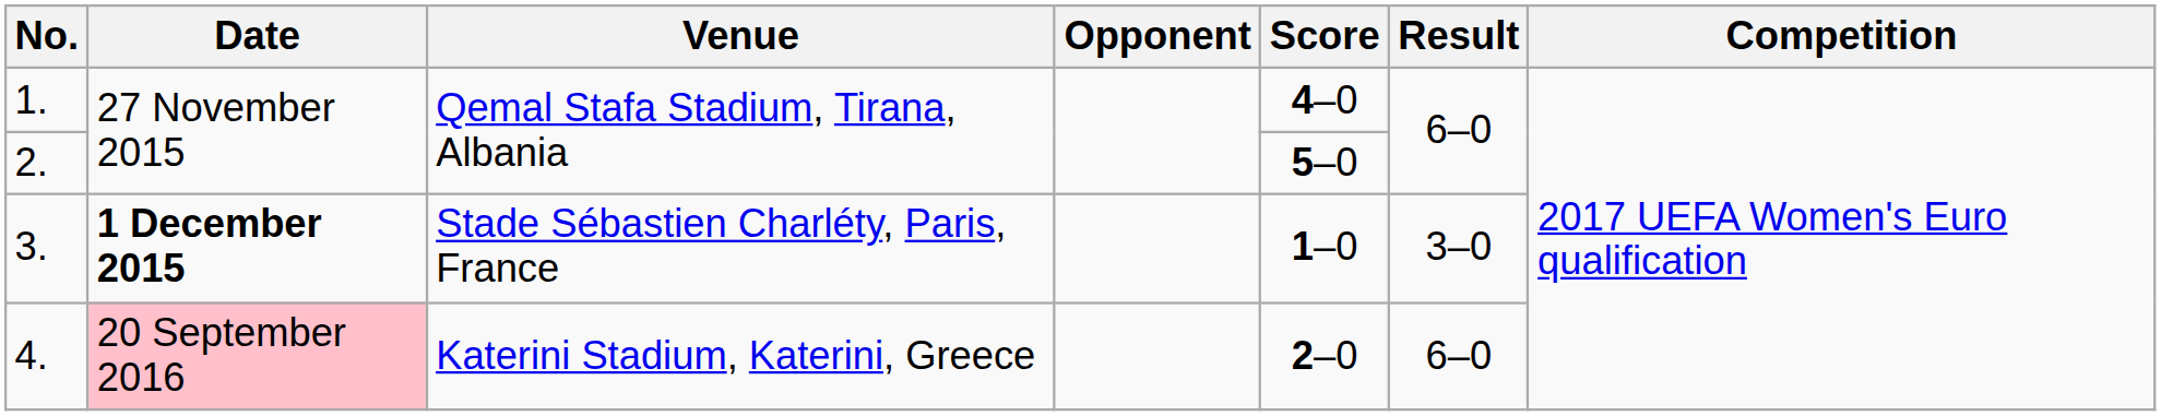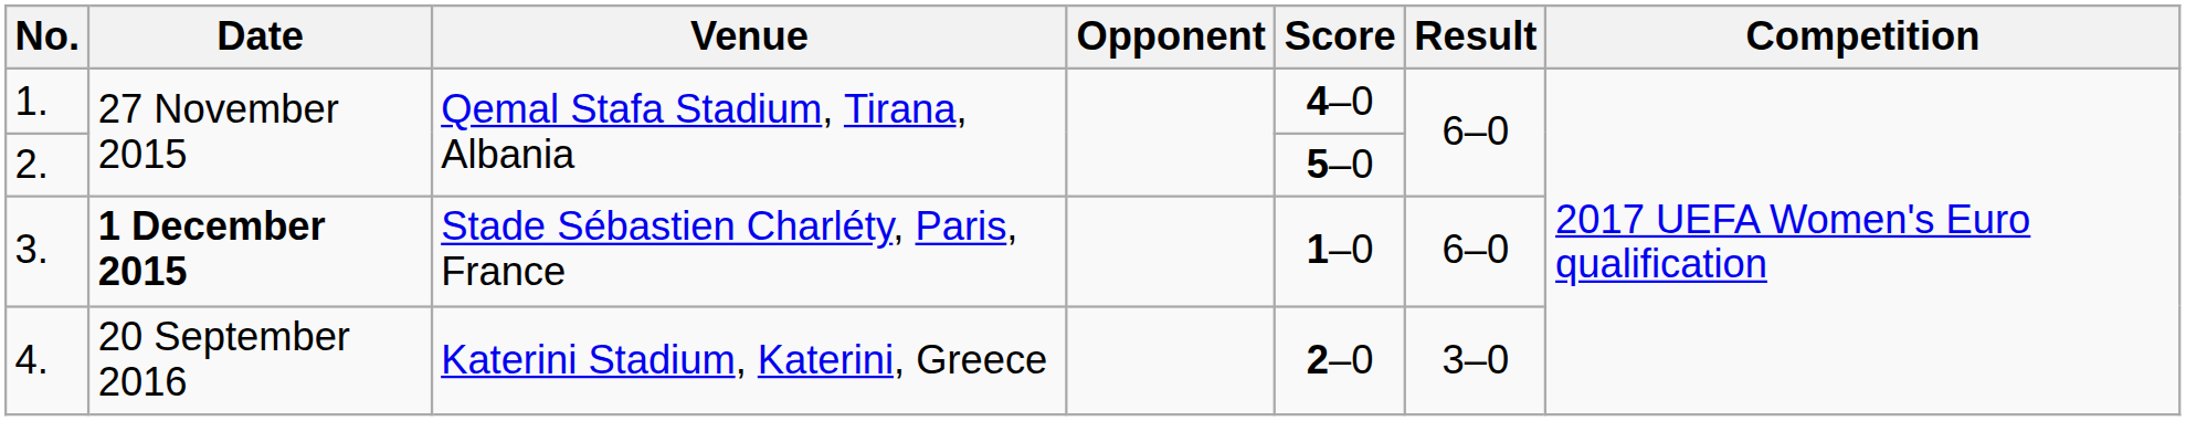3. | Result: 3–0 -> 6–0
4. | Date: pink background -> no background
4. | Result: 6–0 -> 3–0
